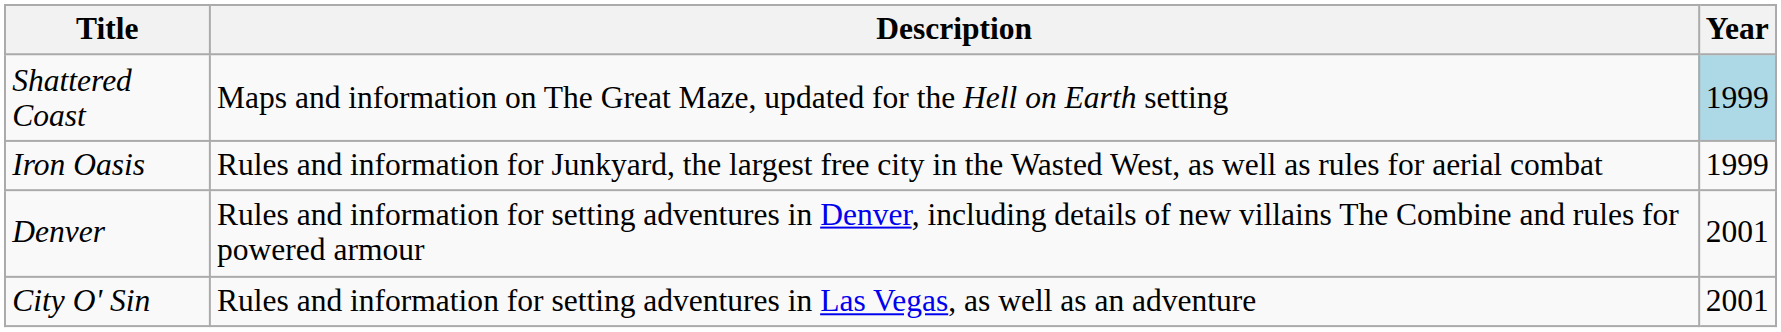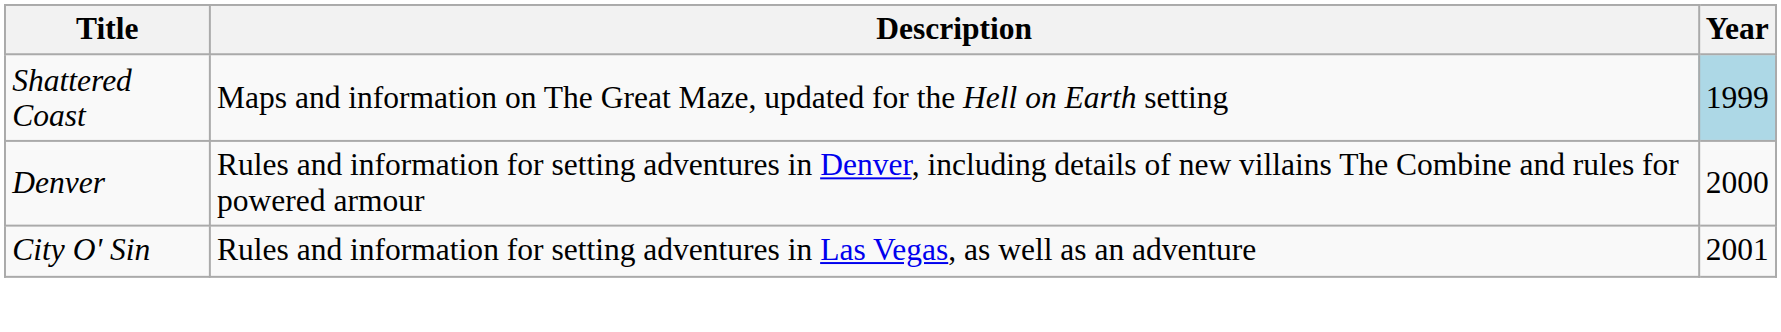- row: Iron Oasis | Rules and information for Junkyard, the largest free city in the Wasted West, as well as rules for aerial combat | 1999
Denver | Year: 2001 -> 2000
